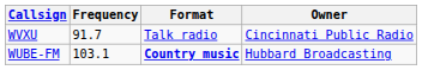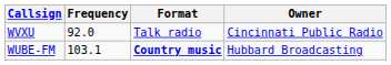WVXU | Frequency: 91.7 -> 92.0
